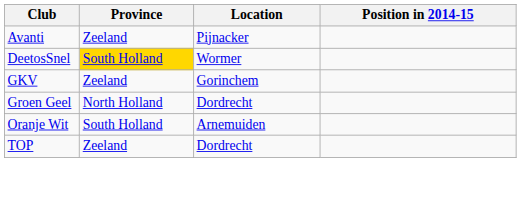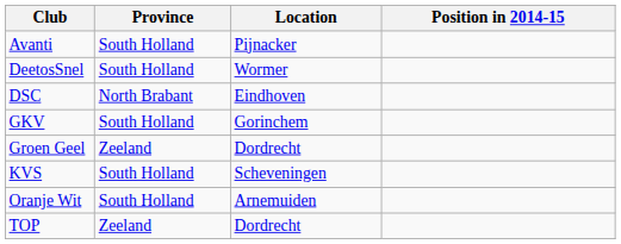Avanti | Province: Zeeland -> South Holland
DeetosSnel | Province: gold background -> no background
+ row: DSC | North Brabant | Eindhoven
GKV | Province: Zeeland -> South Holland
Groen Geel | Province: North Holland -> Zeeland
+ row: KVS | South Holland | Scheveningen
